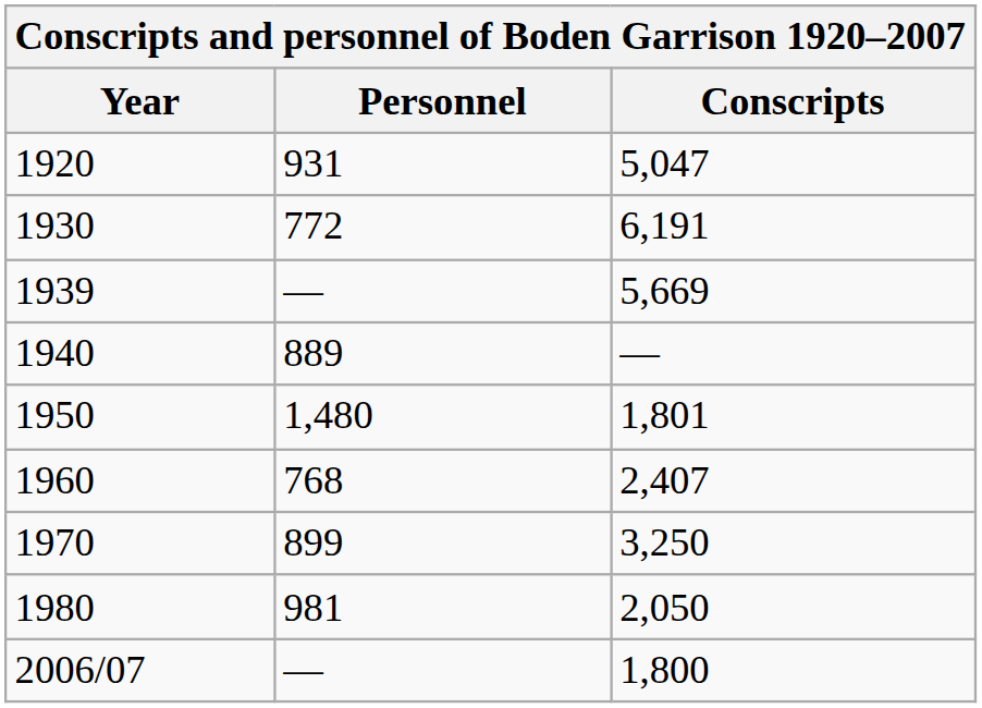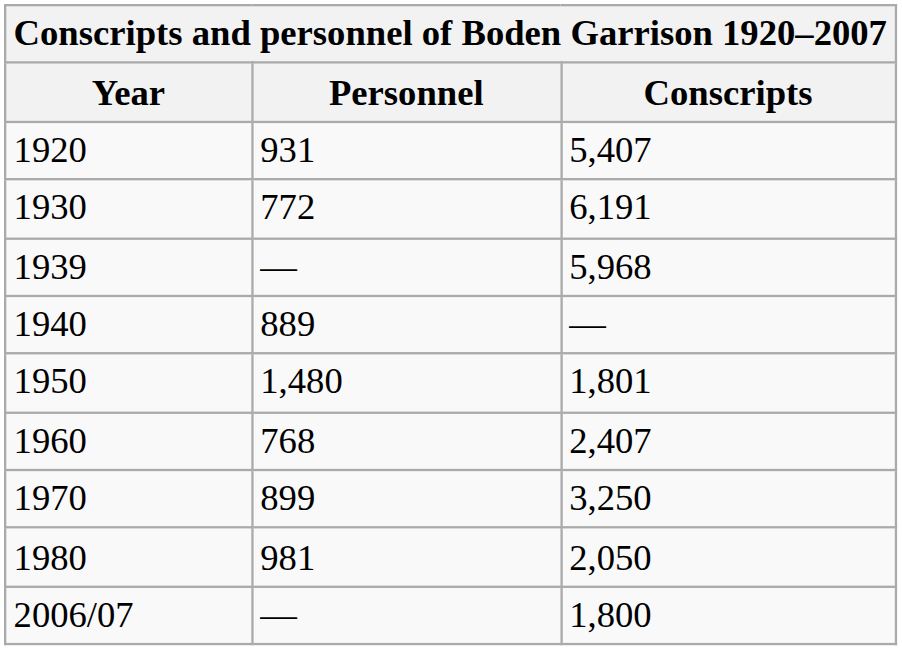1920 | Conscripts: 5,047 -> 5,407
1939 | Conscripts: 5,669 -> 5,968
